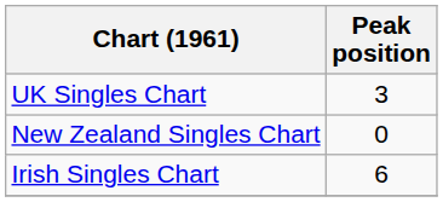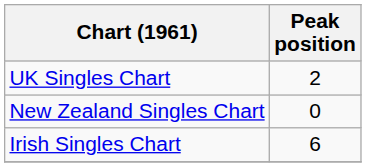UK Singles Chart | Peak position: 3 -> 2
